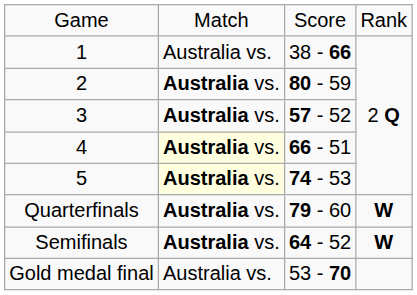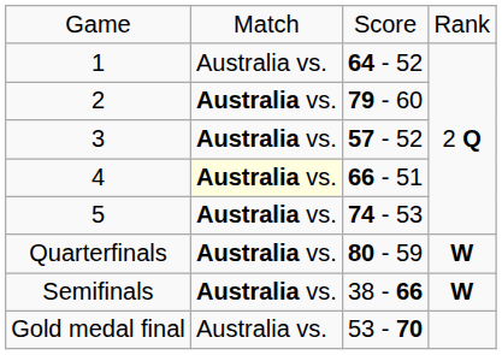1 | column 3: 38 - 66 -> 64 - 52
2 | column 3: 80 - 59 -> 79 - 60
5 | column 2: lightyellow background -> no background
Quarterfinals | column 3: 79 - 60 -> 80 - 59
Semifinals | column 3: 64 - 52 -> 38 - 66
